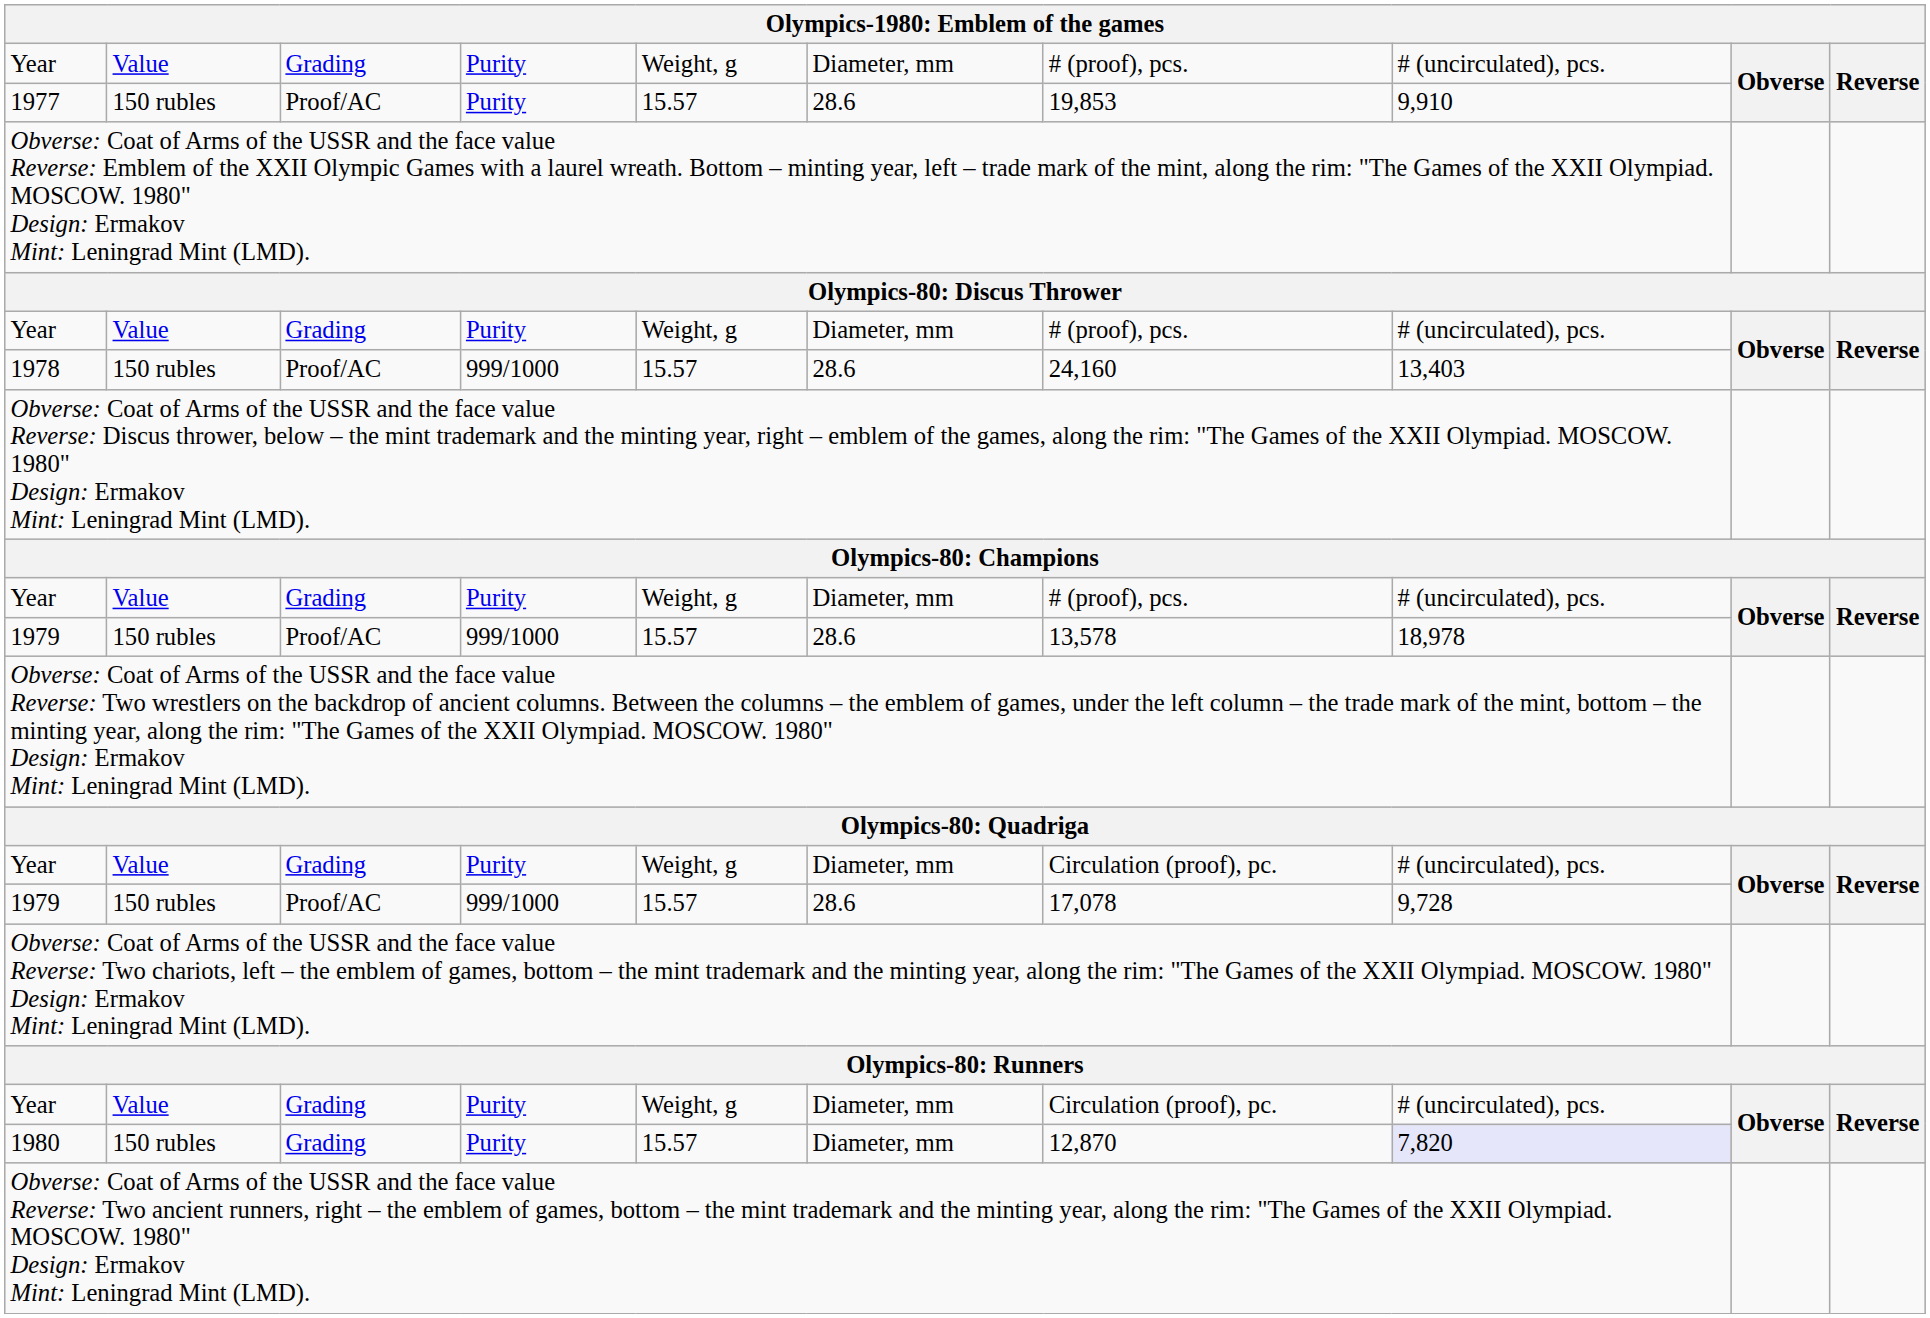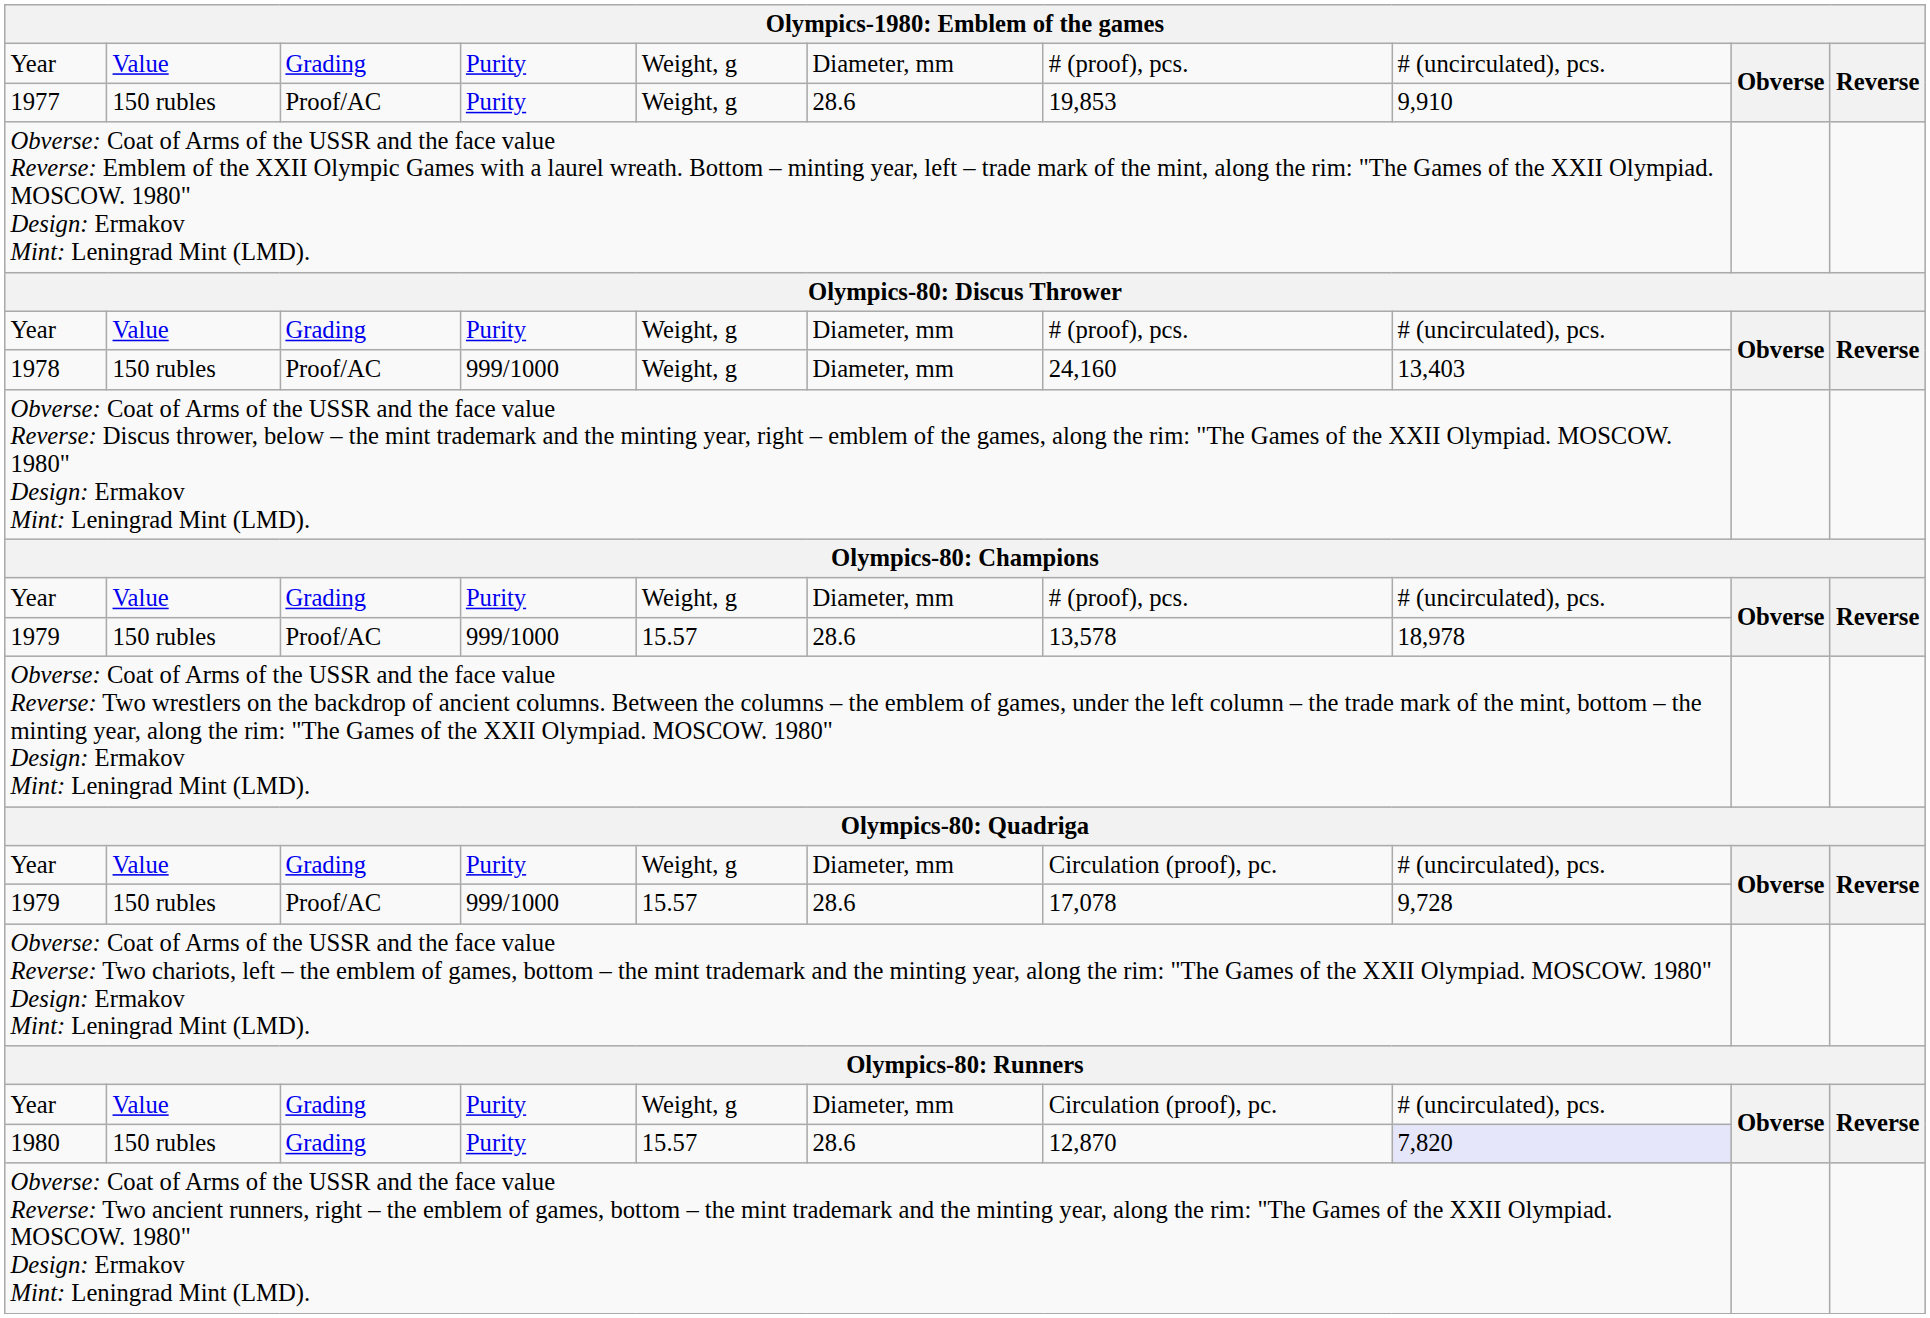1977 | column 5: 15.57 -> Weight, g
1978 | column 5: 15.57 -> Weight, g
1978 | column 6: 28.6 -> Diameter, mm
1980 | column 6: Diameter, mm -> 28.6
